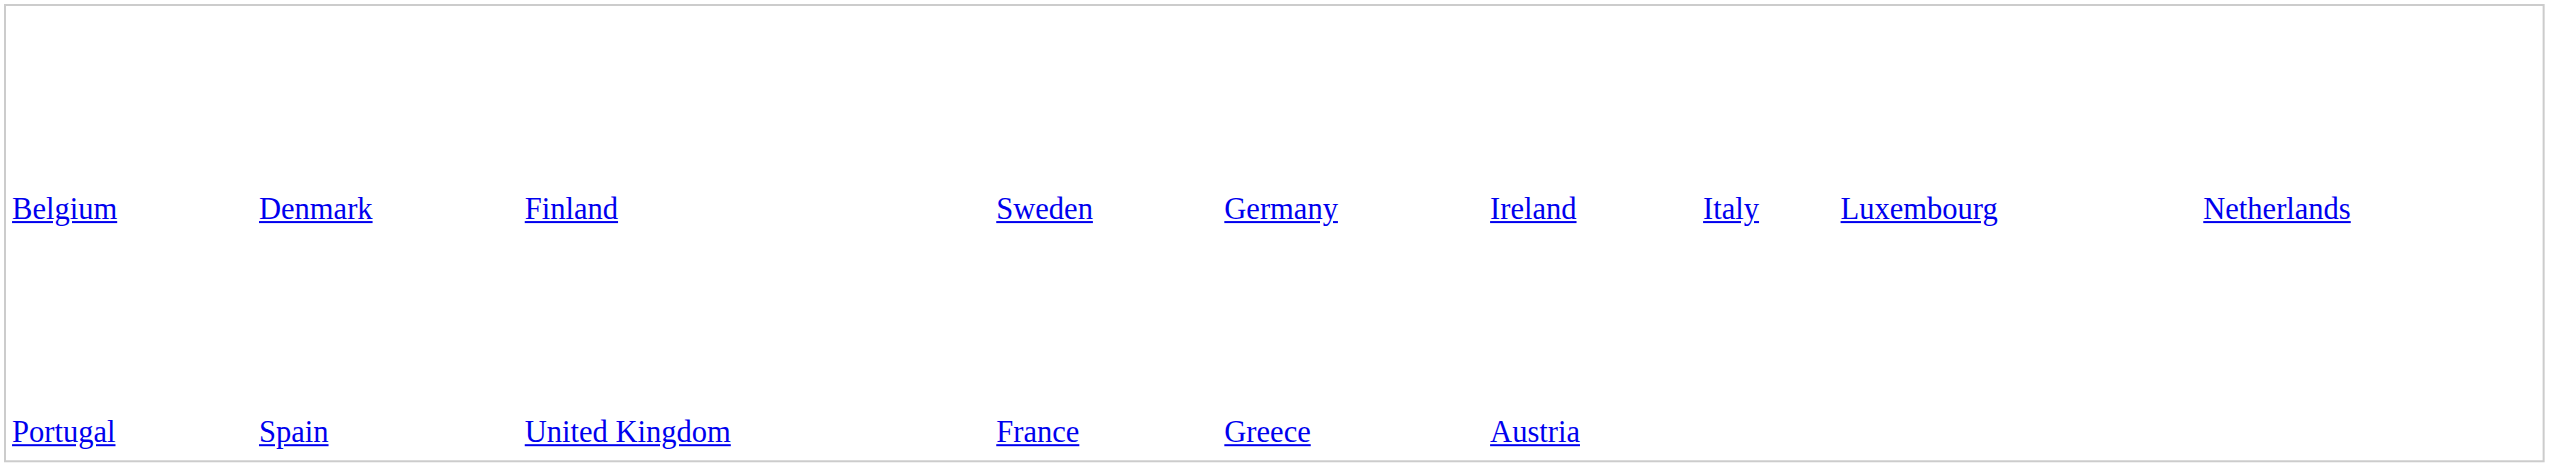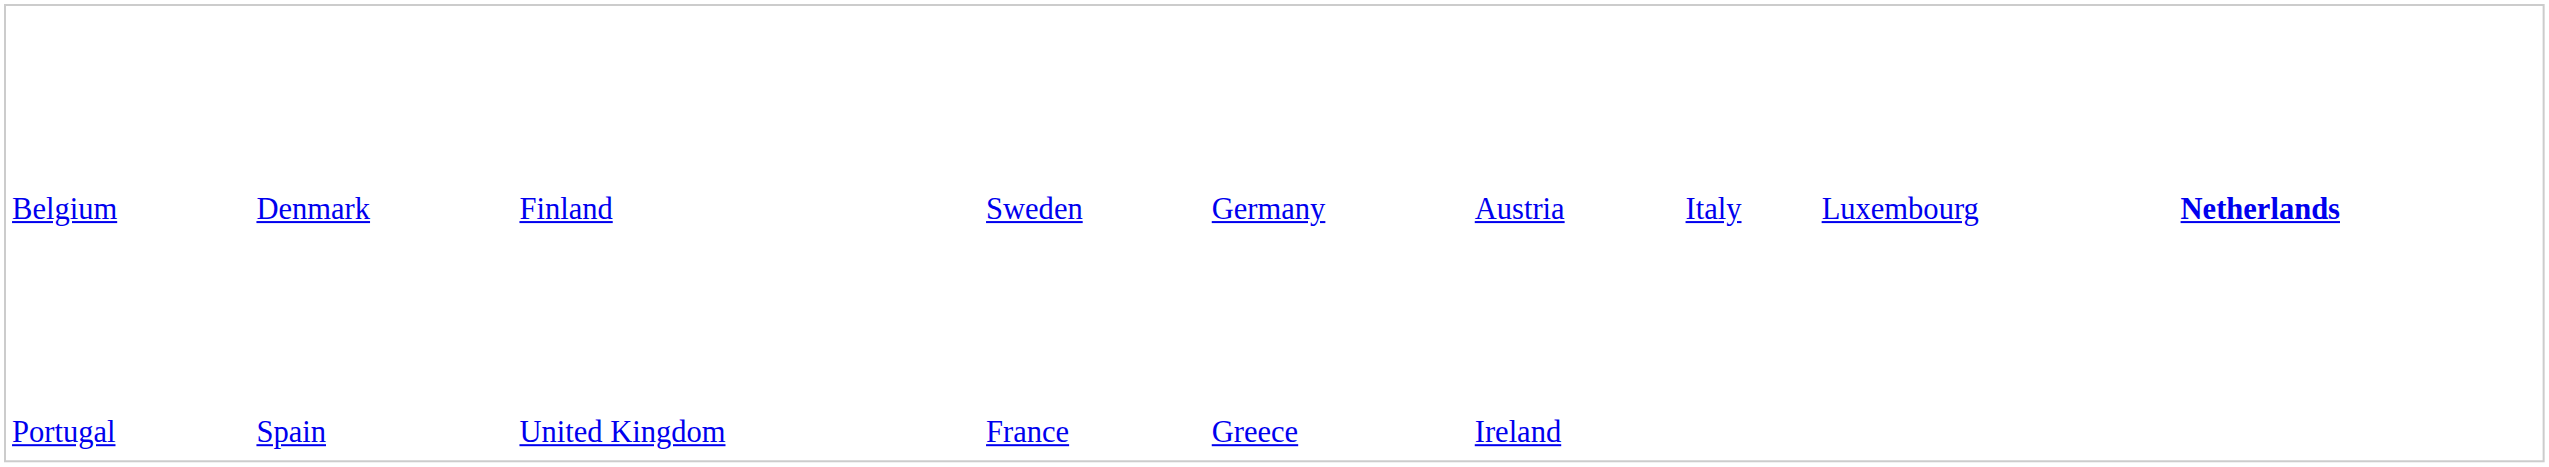Belgium | column 6: Ireland -> Austria
Belgium | column 9: normal -> bold
Portugal | column 6: Austria -> Ireland
